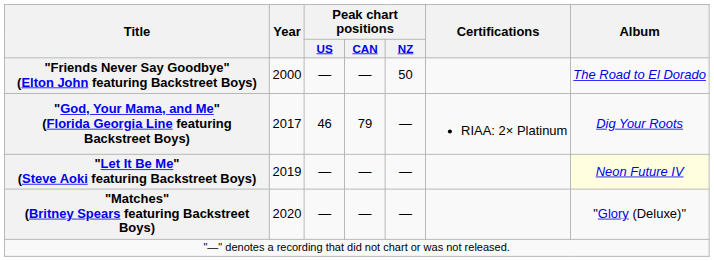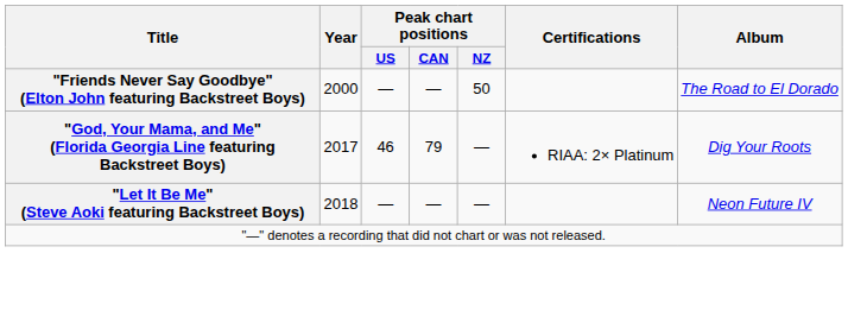"Let It Be Me" (Steve Aoki featuring Backstreet Boys) | Year: 2019 -> 2018
"Let It Be Me" (Steve Aoki featuring Backstreet Boys) | Album: lightyellow background -> no background
- row: "Matches" (Britney Spears featuring Backstreet Boys) | 2020 | — | — | — | "Glory (Deluxe)"
